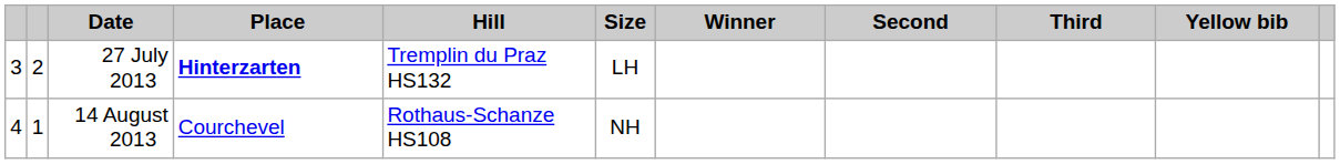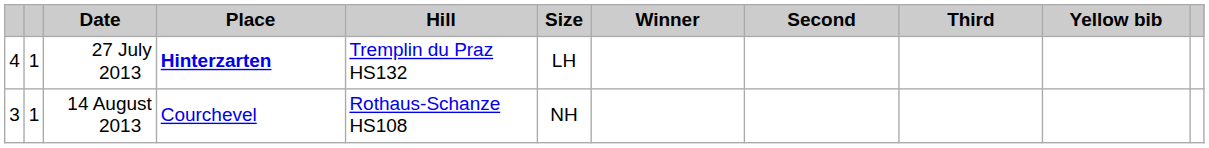27 July 2013 | column 1: 3 -> 4
27 July 2013 | column 2: 2 -> 1
14 August 2013 | column 1: 4 -> 3
